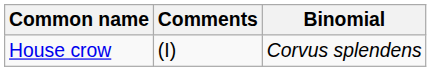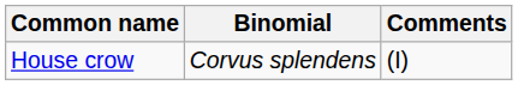columns swapped: Binomial <-> Comments
